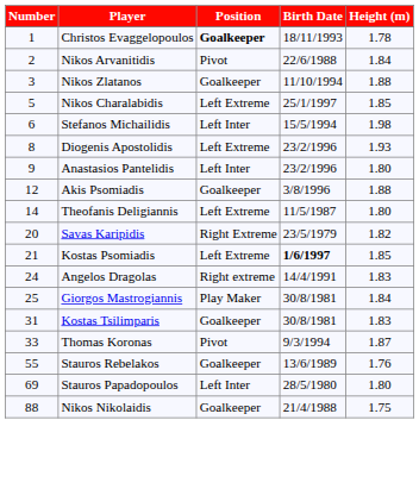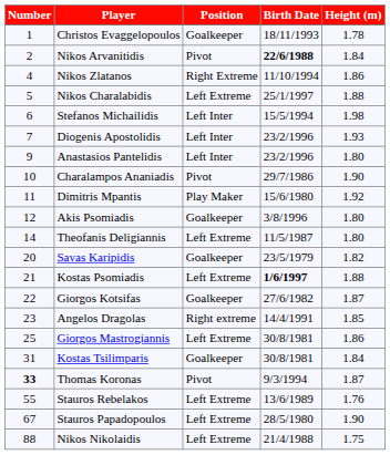Christos Evaggelopoulos | Position: bold -> normal
Nikos Arvanitidis | Birth Date: normal -> bold
Nikos Zlatanos | Number: 3 -> 4
Nikos Zlatanos | Position: Goalkeeper -> Right Extreme
Nikos Zlatanos | Height (m): 1.88 -> 1.86
Nikos Charalabidis | Height (m): 1.85 -> 1.88
Diogenis Apostolidis | Number: 8 -> 7
Diogenis Apostolidis | Position: Left Extreme -> Left Inter
+ row: 10 | Charalampos Ananiadis | Pivot | 29/7/1986 | 1.90
+ row: 11 | Dimitris Mpantis | Play Maker | 15/6/1980 | 1.92
Akis Psomiadis | Height (m): 1.88 -> 1.80
Savas Karipidis | Position: Right Extreme -> Goalkeeper
Kostas Psomiadis | Height (m): 1.85 -> 1.88
+ row: 22 | Giorgos Kotsifas | Goalkeeper | 27/6/1982 | 1.87
Angelos Dragolas | Number: 24 -> 23
Angelos Dragolas | Height (m): 1.83 -> 1.85
Giorgos Mastrogiannis | Position: Play Maker -> Left Extreme
Giorgos Mastrogiannis | Height (m): 1.84 -> 1.86
Kostas Tsilimparis | Height (m): 1.83 -> 1.84
Thomas Koronas | Number: normal -> bold
Stauros Rebelakos | Position: Goalkeeper -> Left Extreme
Stauros Papadopoulos | Number: 69 -> 67
Stauros Papadopoulos | Position: Left Inter -> Left Extreme
Stauros Papadopoulos | Height (m): 1.80 -> 1.90
Nikos Nikolaidis | Position: Goalkeeper -> Left Extreme
